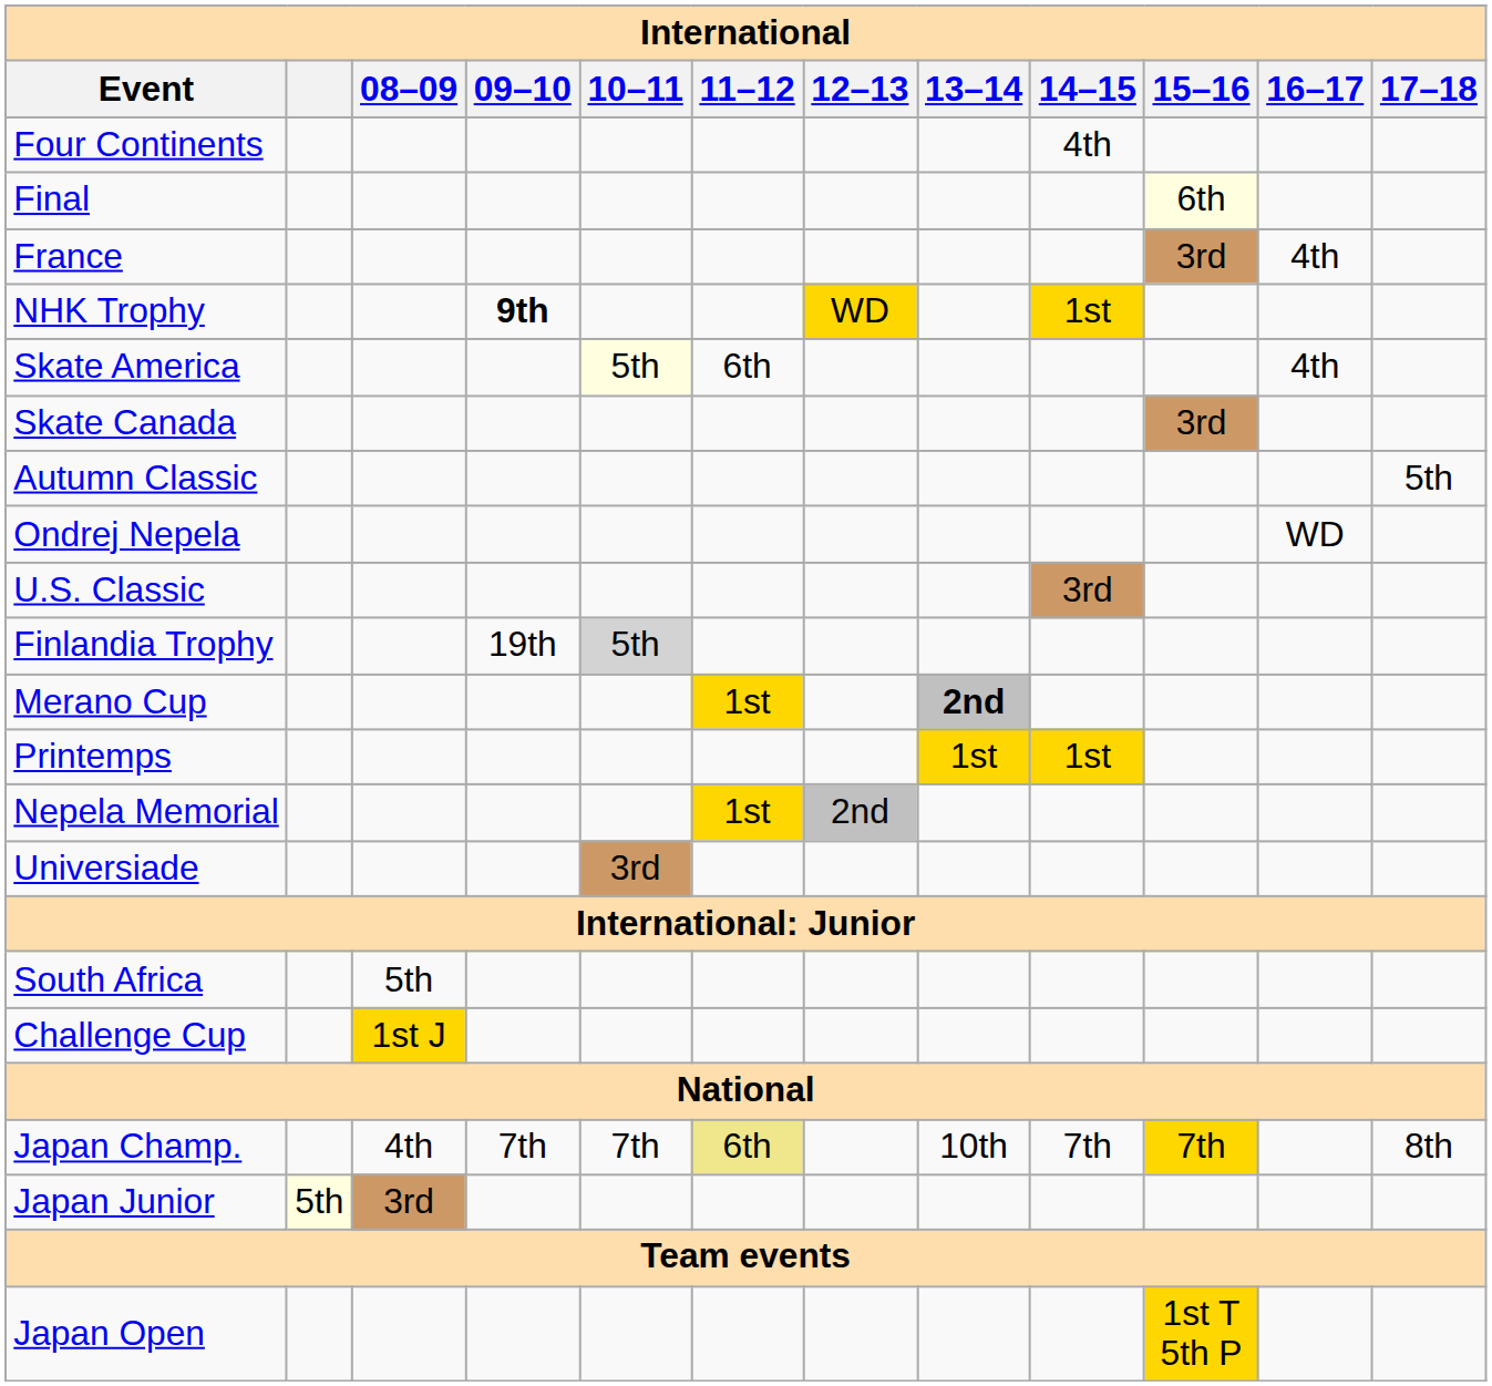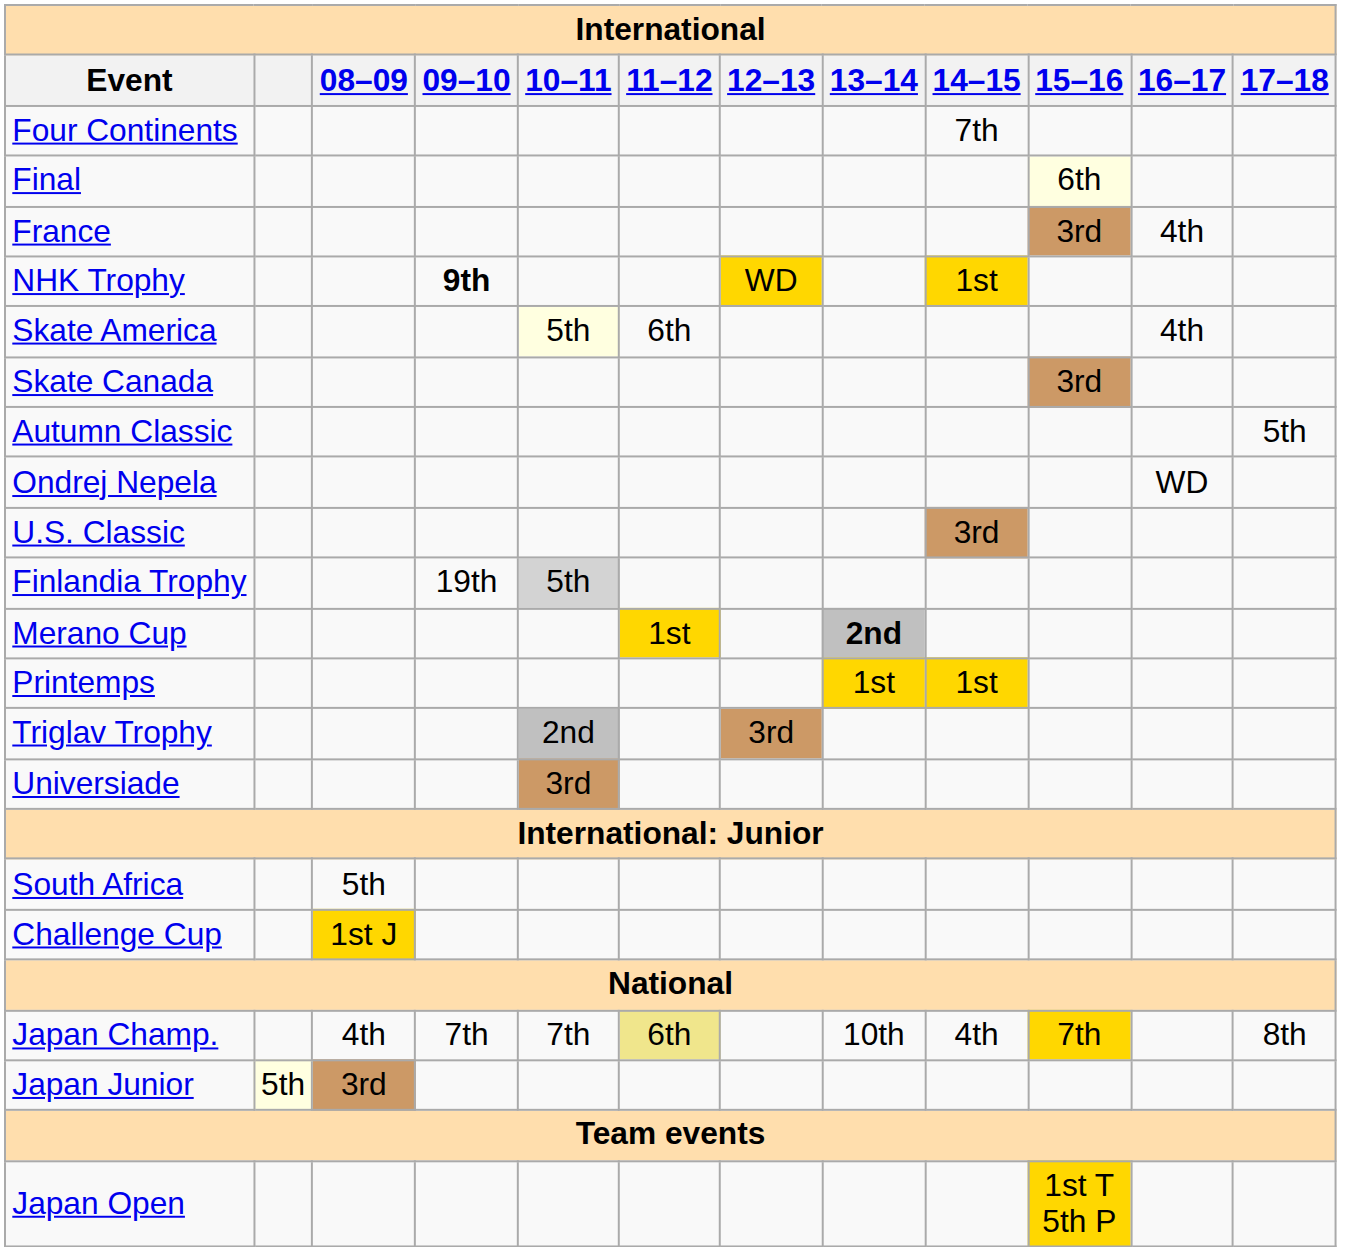Four Continents | 14–15: 4th -> 7th
- row: Nepela Memorial | 1st | 2nd
+ row: Triglav Trophy | 2nd | 3rd
Japan Champ. | 14–15: 7th -> 4th
